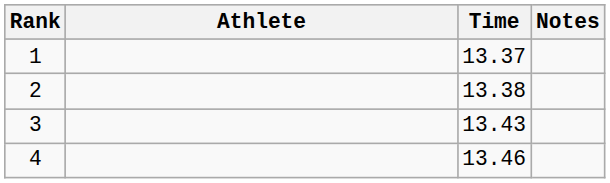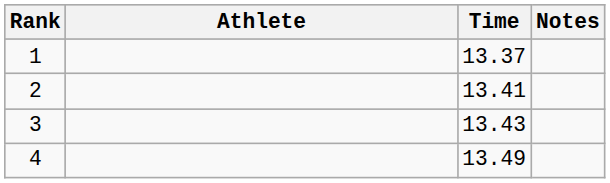2 | Time: 13.38 -> 13.41
4 | Time: 13.46 -> 13.49
